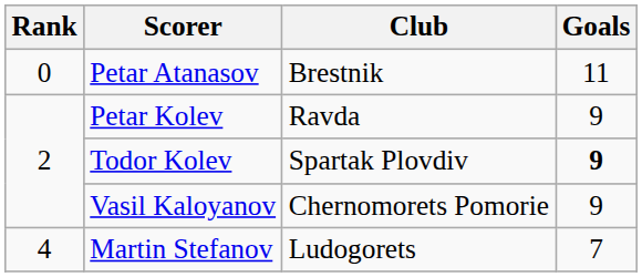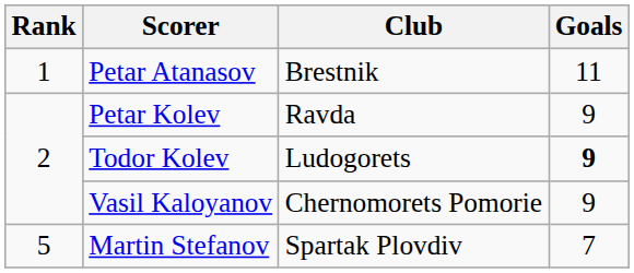Petar Atanasov | Rank: 0 -> 1
Todor Kolev | Club: Spartak Plovdiv -> Ludogorets
Martin Stefanov | Rank: 4 -> 5
Martin Stefanov | Club: Ludogorets -> Spartak Plovdiv
